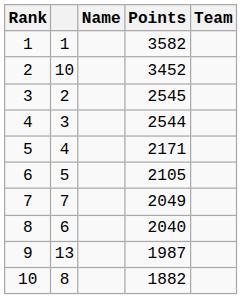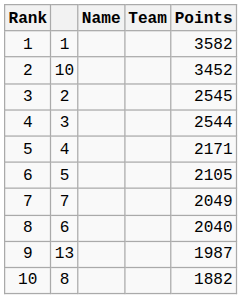columns swapped: Team <-> Points
